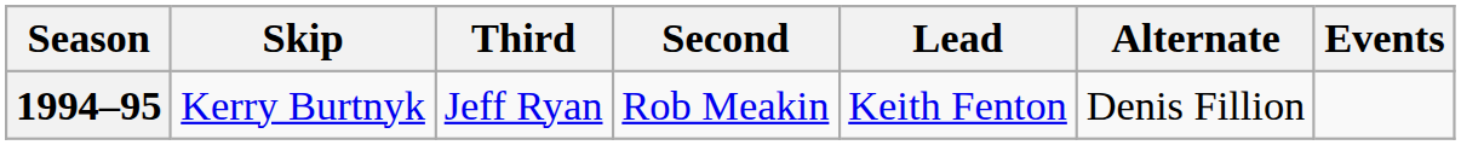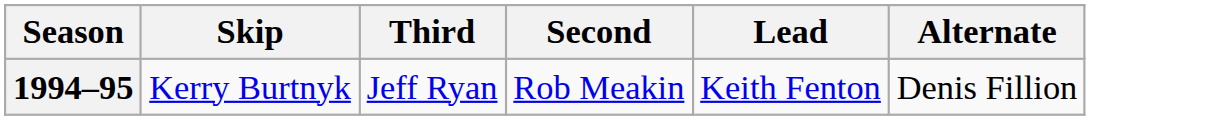- column: Events
